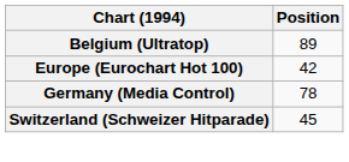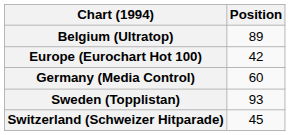Germany (Media Control) | Position: 78 -> 60
+ row: Sweden (Topplistan) | 93
